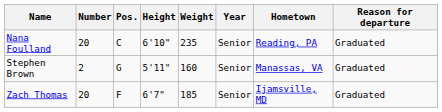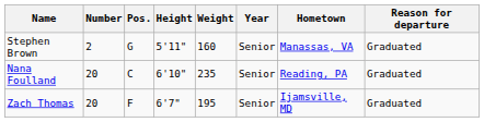rows swapped: Stephen Brown <-> Nana Foulland
Zach Thomas | Weight: 185 -> 195
